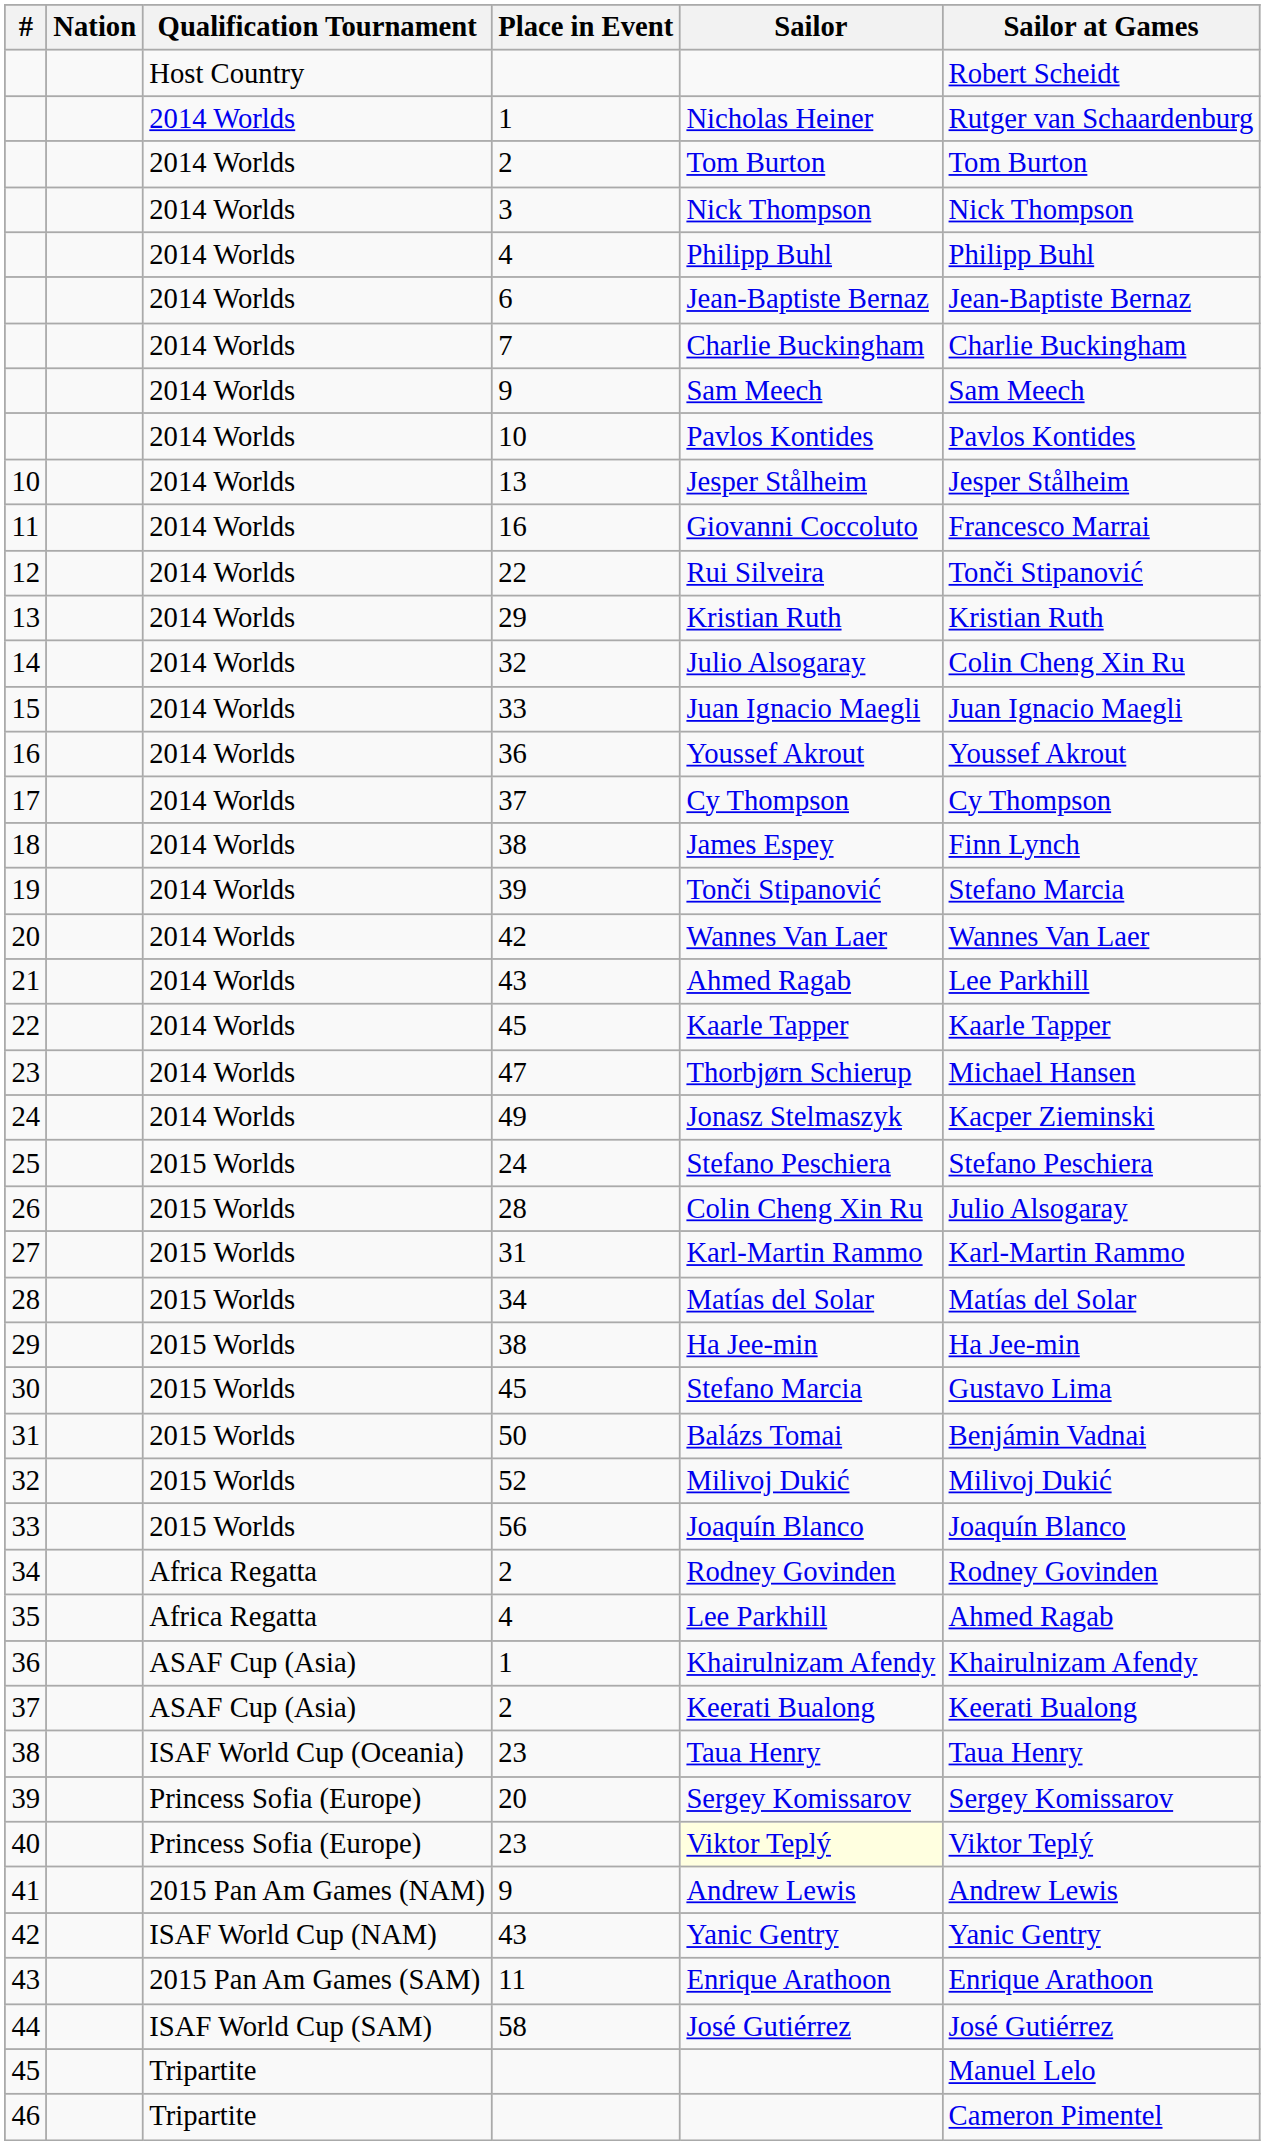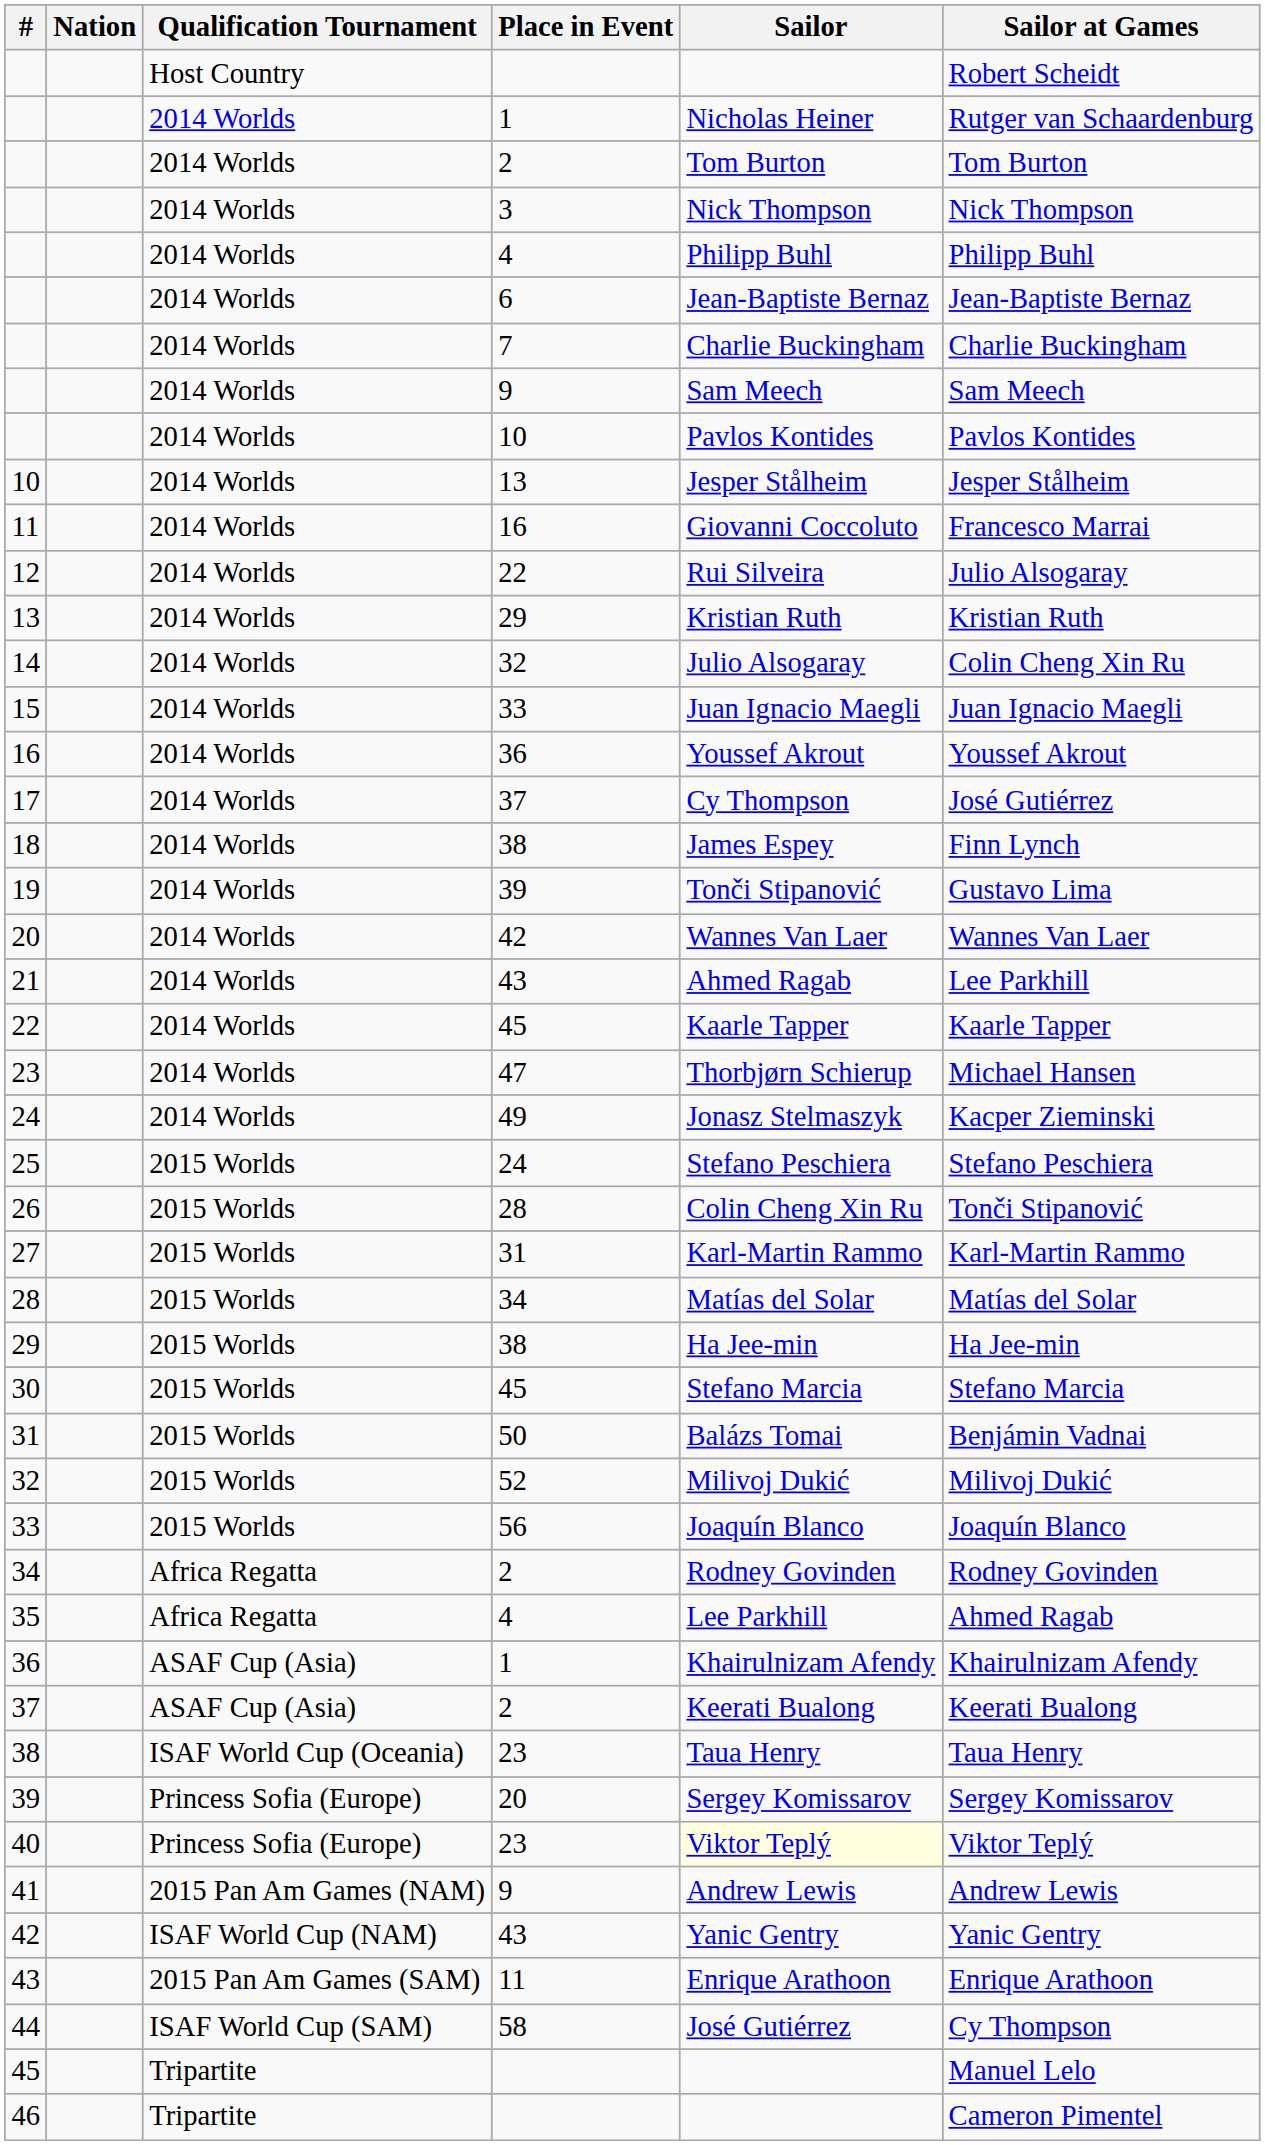12 | Sailor at Games: Tonči Stipanović -> Julio Alsogaray
17 | Sailor at Games: Cy Thompson -> José Gutiérrez
19 | Sailor at Games: Stefano Marcia -> Gustavo Lima
26 | Sailor at Games: Julio Alsogaray -> Tonči Stipanović
30 | Sailor at Games: Gustavo Lima -> Stefano Marcia
44 | Sailor at Games: José Gutiérrez -> Cy Thompson
